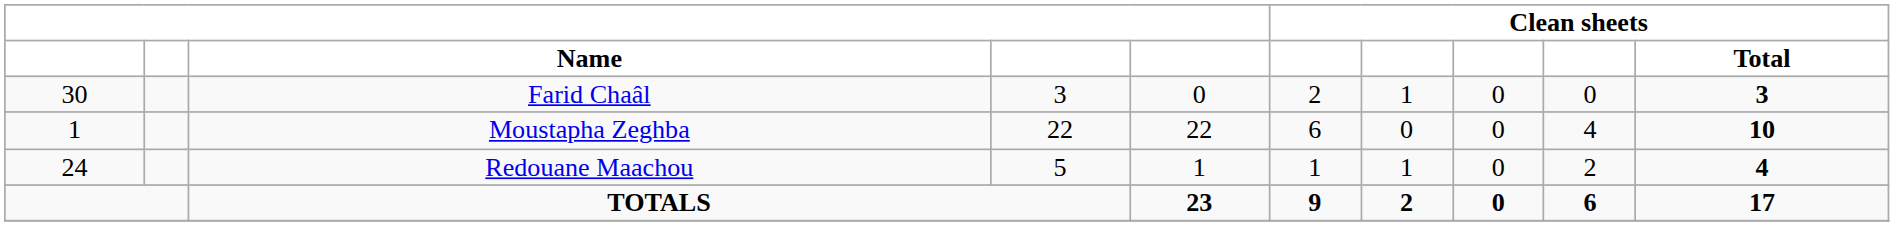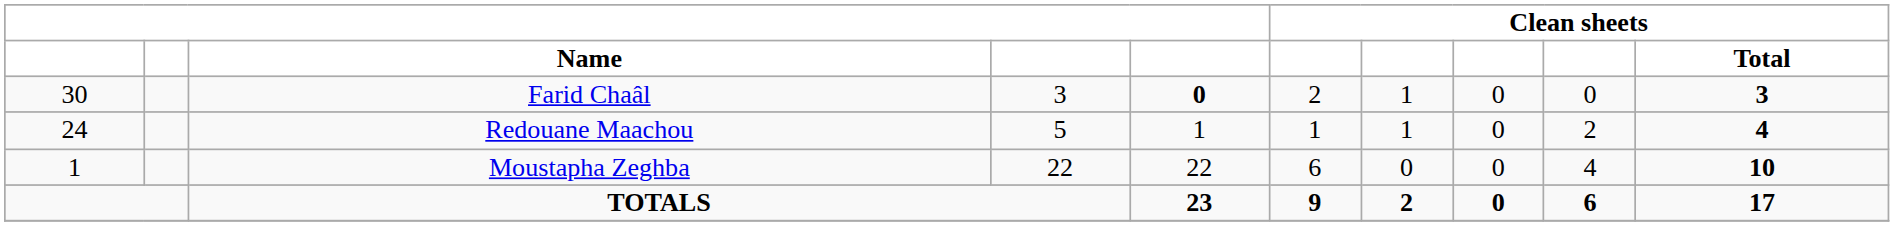Farid Chaâl | column 5: normal -> bold
rows swapped: Moustapha Zeghba <-> Redouane Maachou
